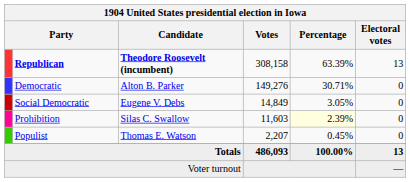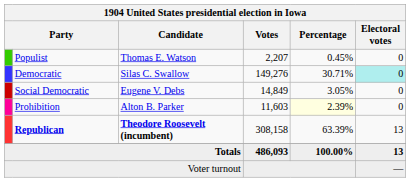rows swapped: Republican <-> Populist
Democratic | Candidate: Alton B. Parker -> Silas C. Swallow
Democratic | Electoral votes: no background -> paleturquoise background
Prohibition | Candidate: Silas C. Swallow -> Alton B. Parker
